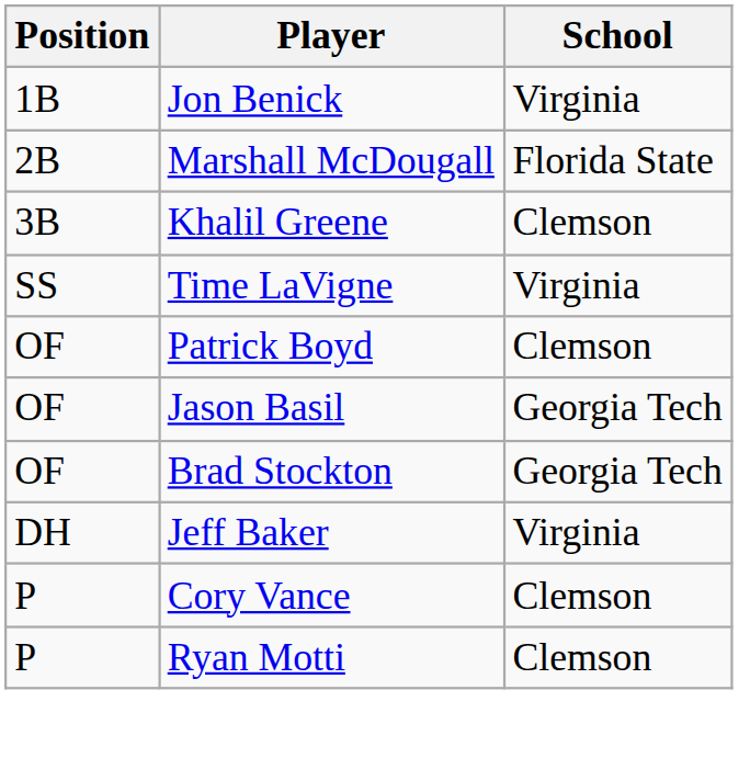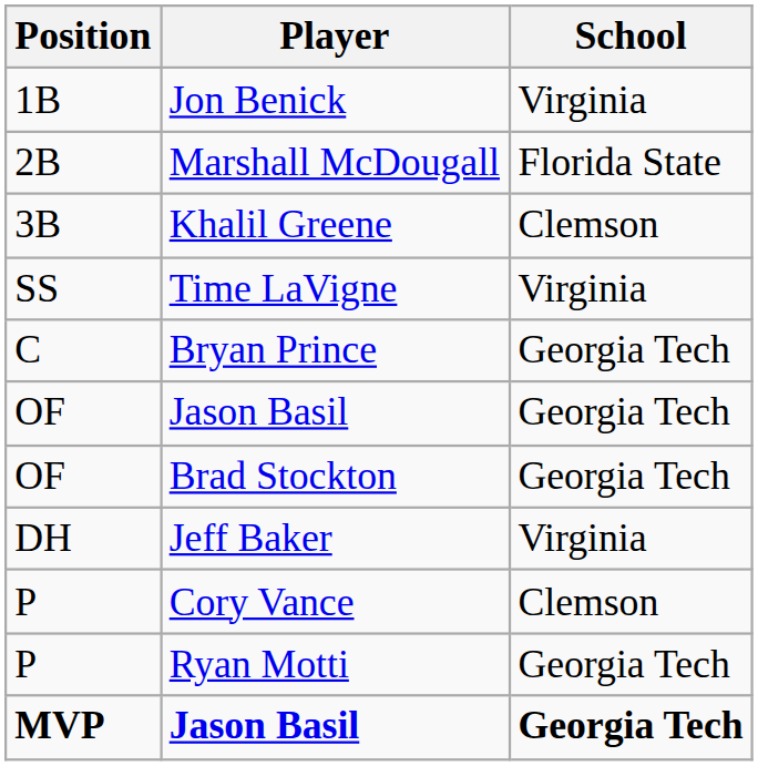+ row: C | Bryan Prince | Georgia Tech
- row: OF | Patrick Boyd | Clemson
Ryan Motti | School: Clemson -> Georgia Tech
+ row: MVP | Jason Basil | Georgia Tech
